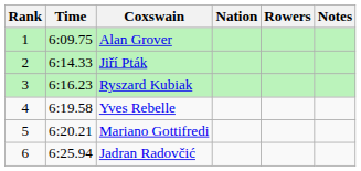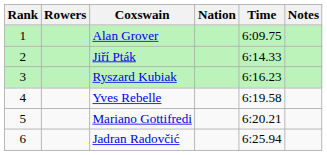columns swapped: Rowers <-> Time
